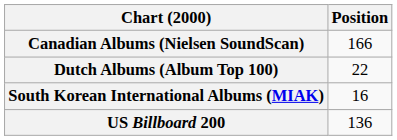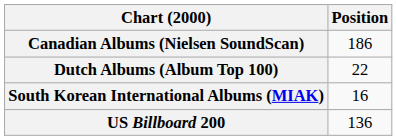Canadian Albums (Nielsen SoundScan) | Position: 166 -> 186
